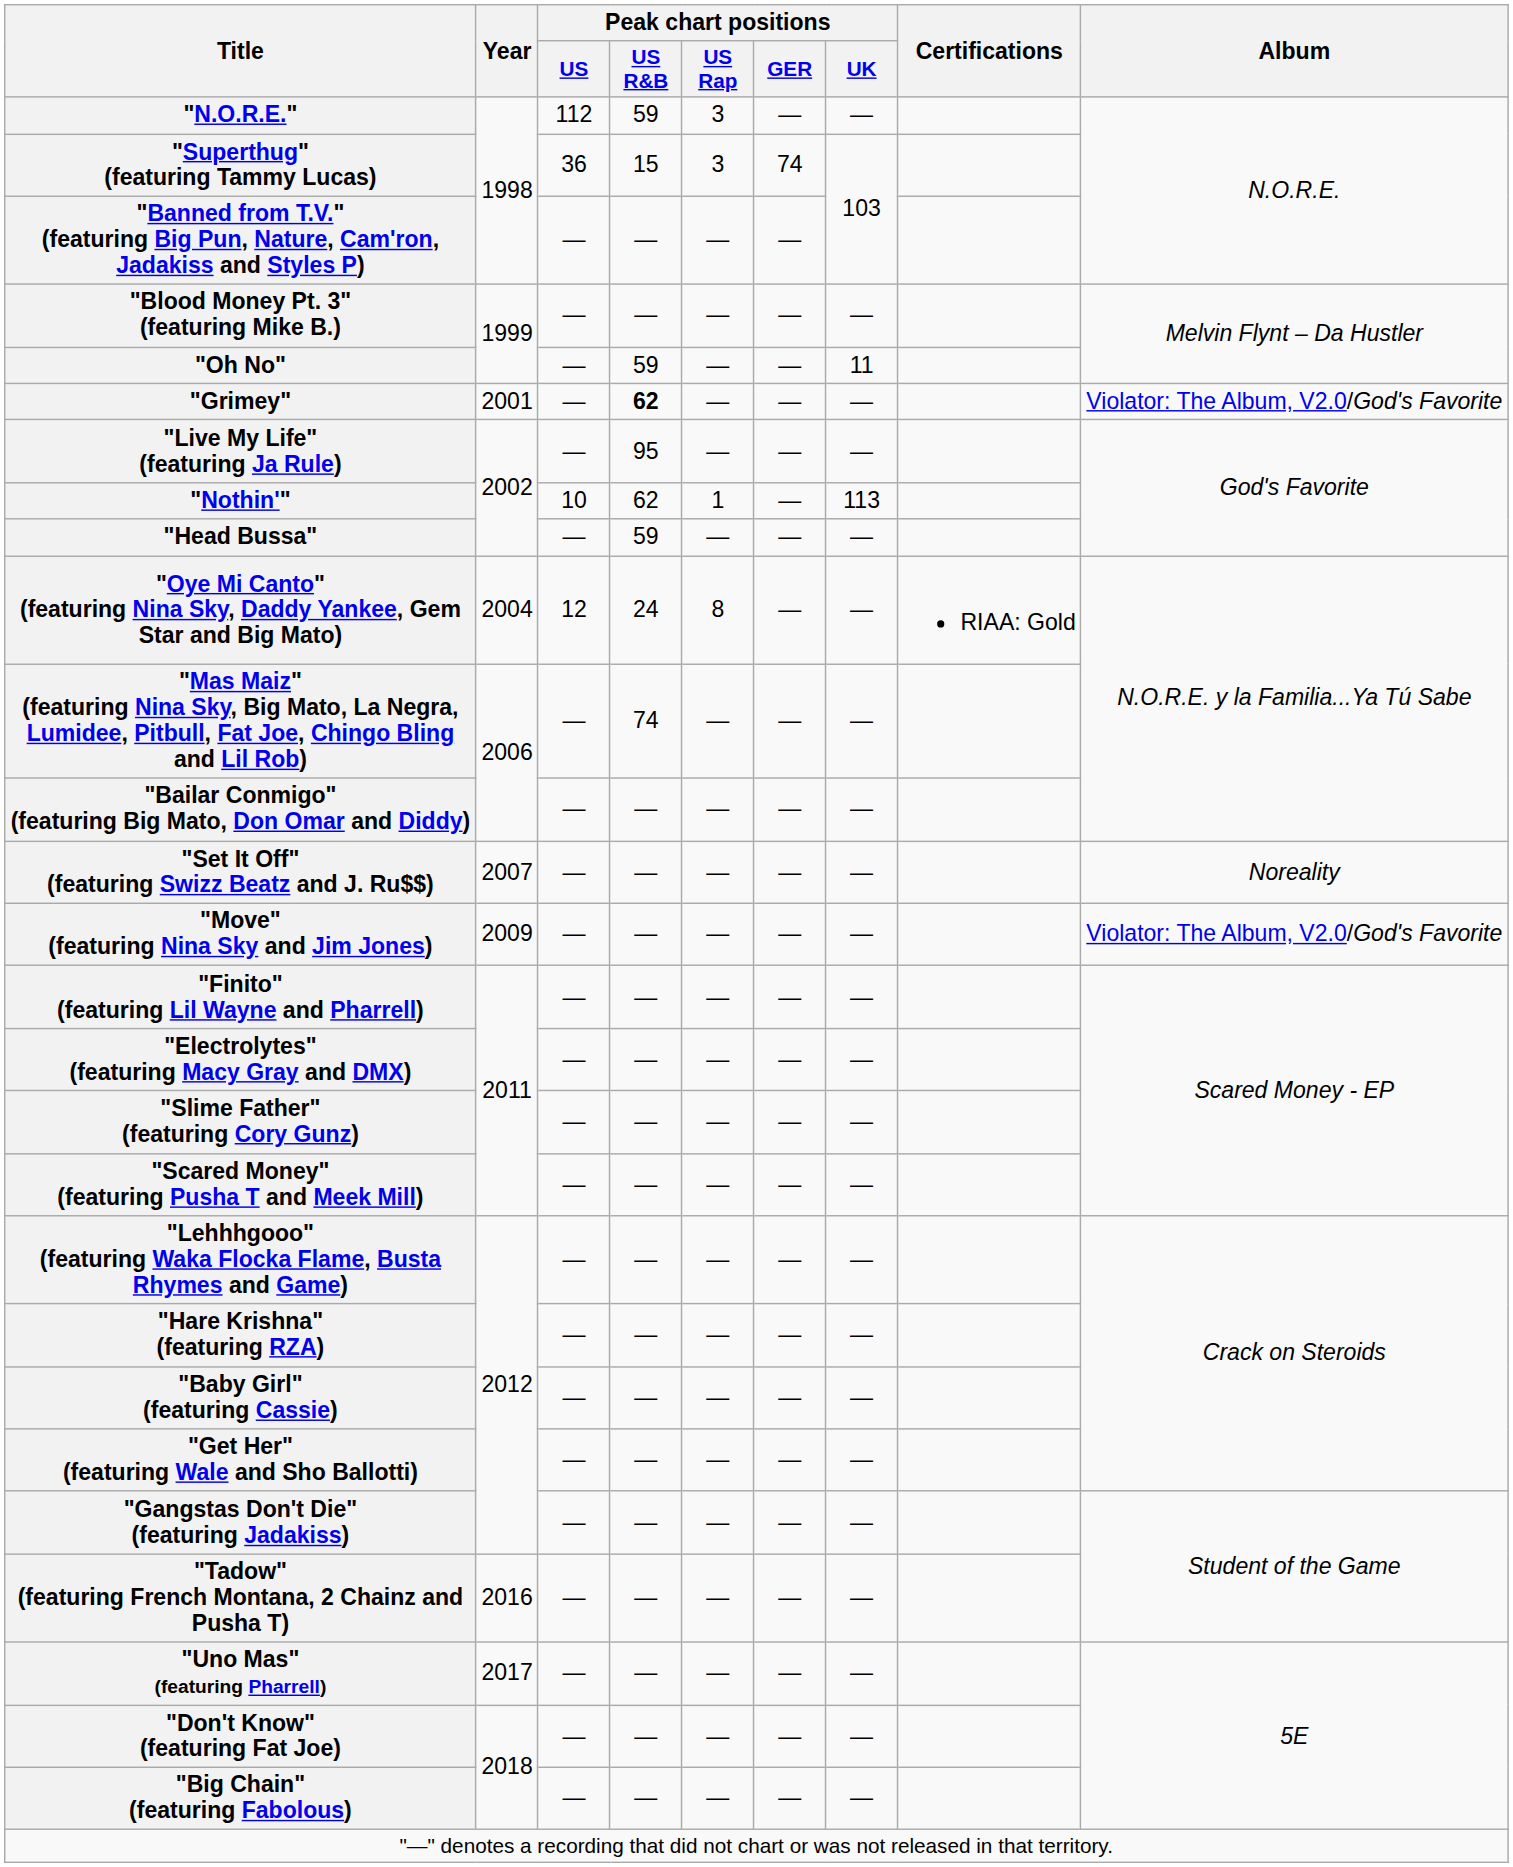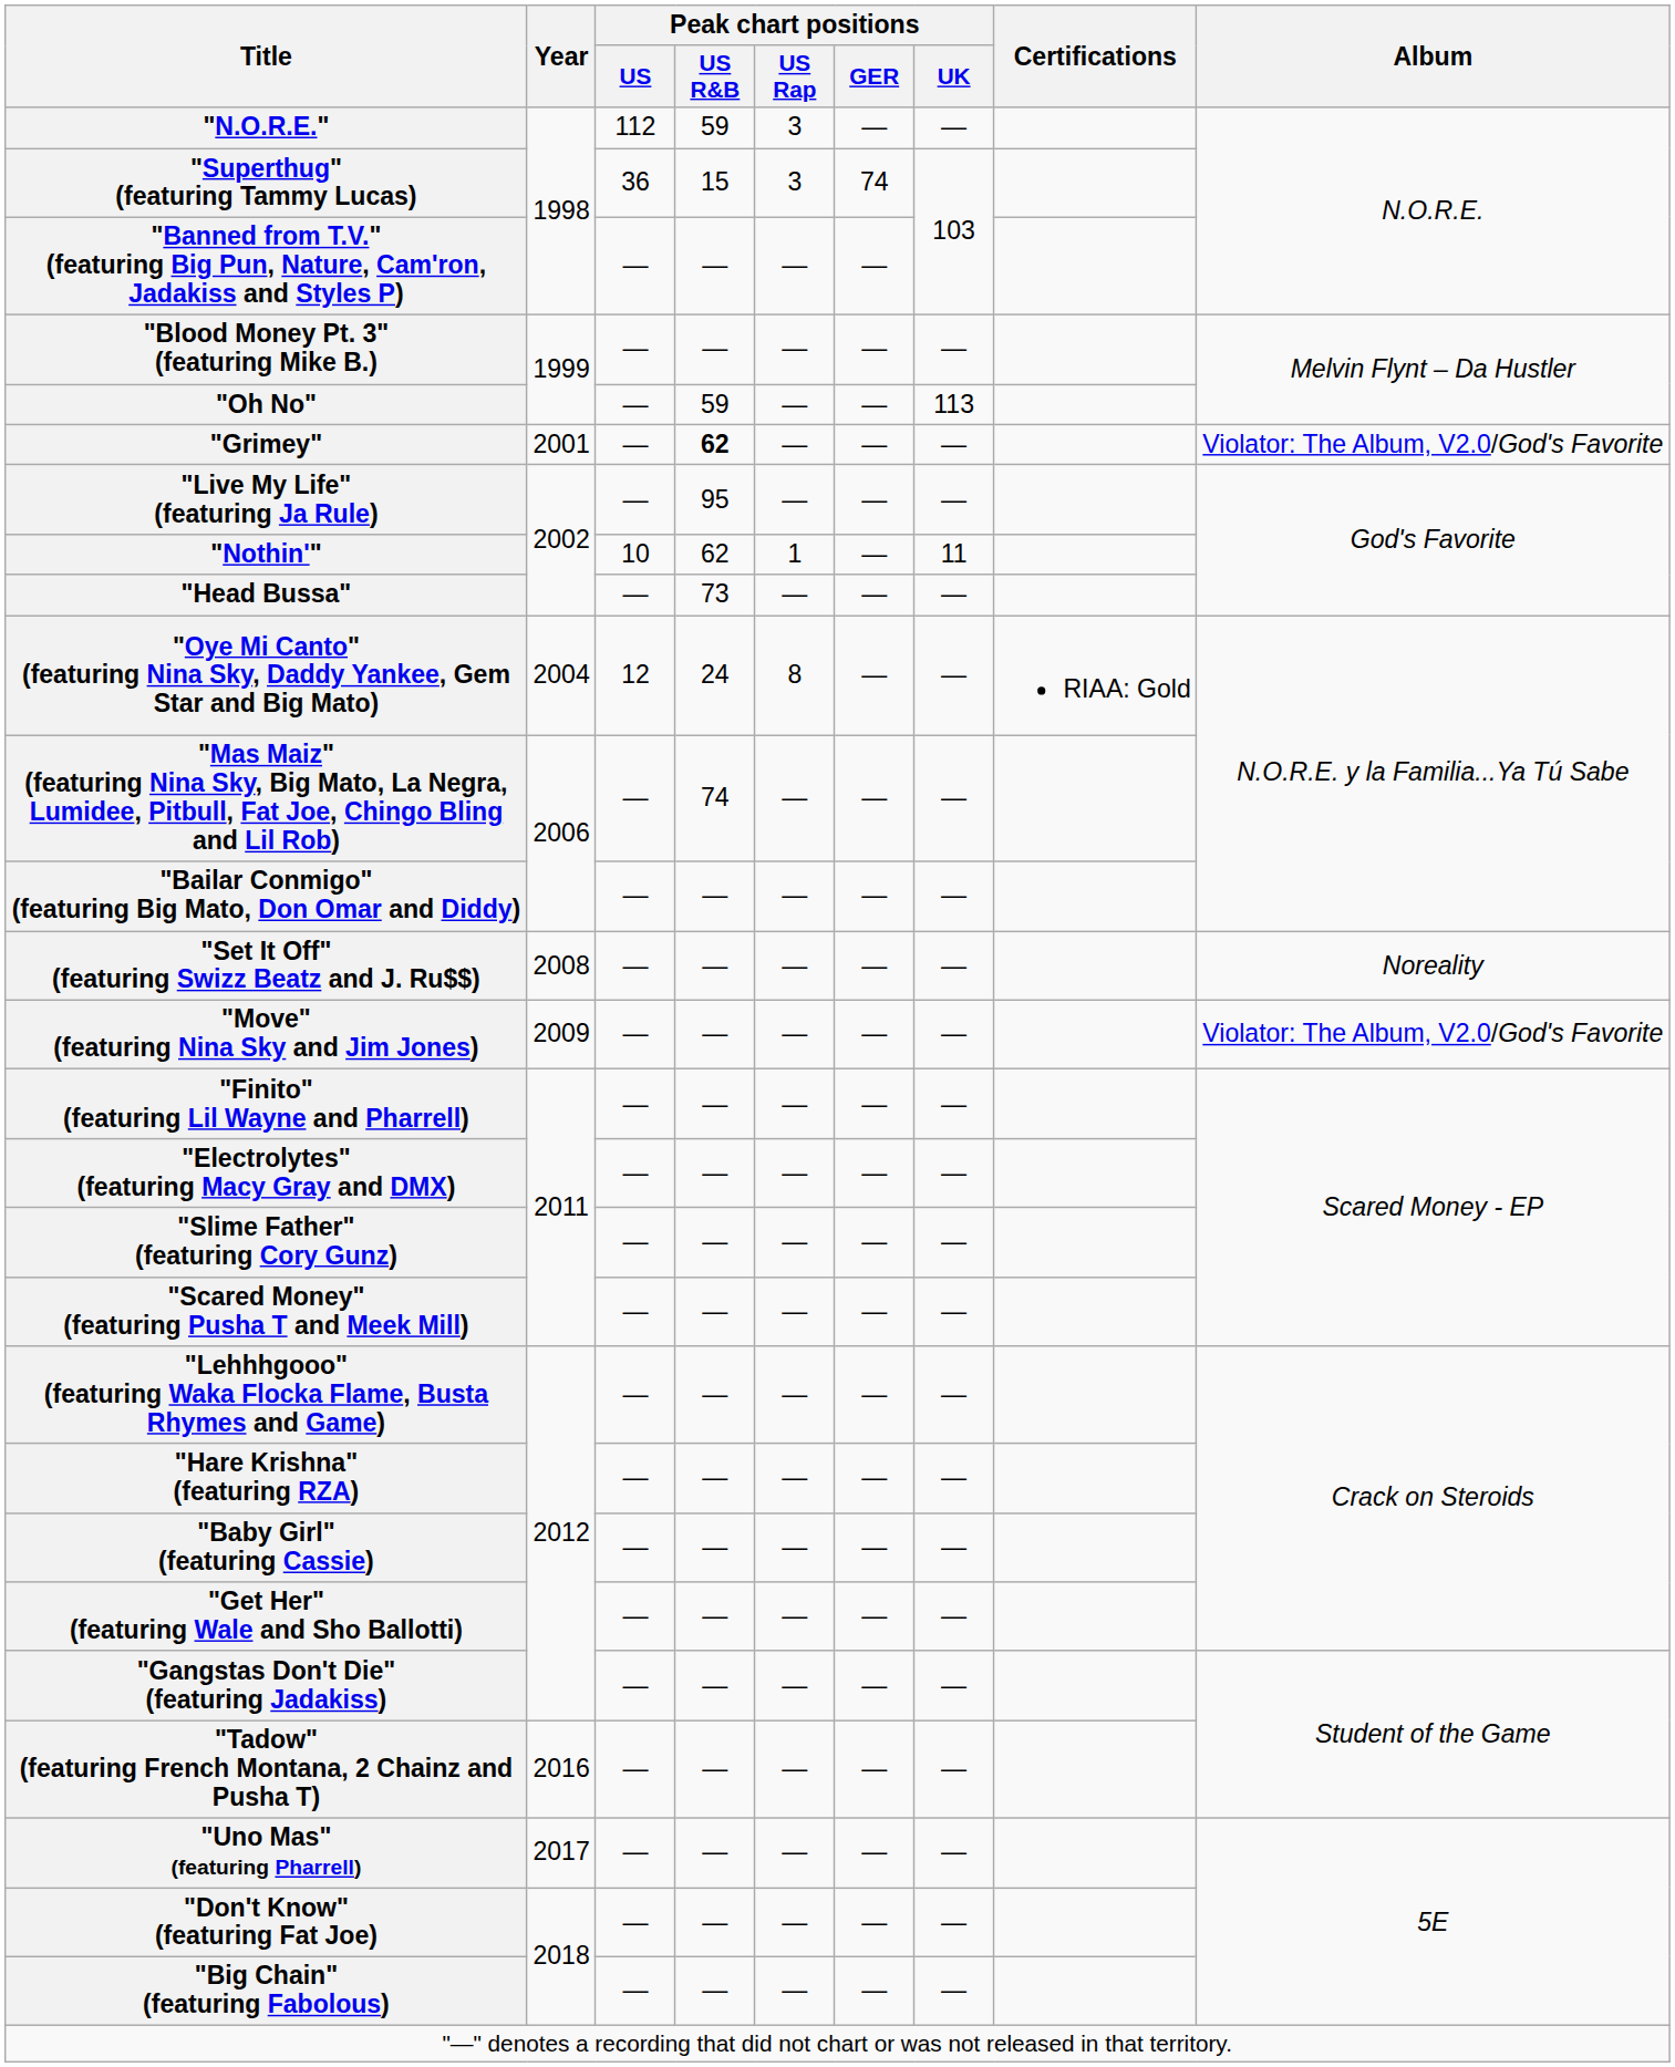"Oh No" | Peak chart positions / UK: 11 -> 113
"Nothin'" | Peak chart positions / UK: 113 -> 11
"Head Bussa" | Peak chart positions / US R&B: 59 -> 73
"Set It Off" (featuring Swizz Beatz and J. Ru$$) | Year: 2007 -> 2008
